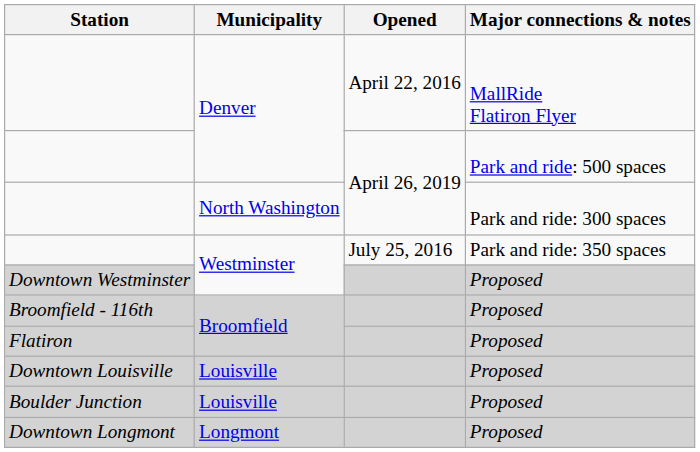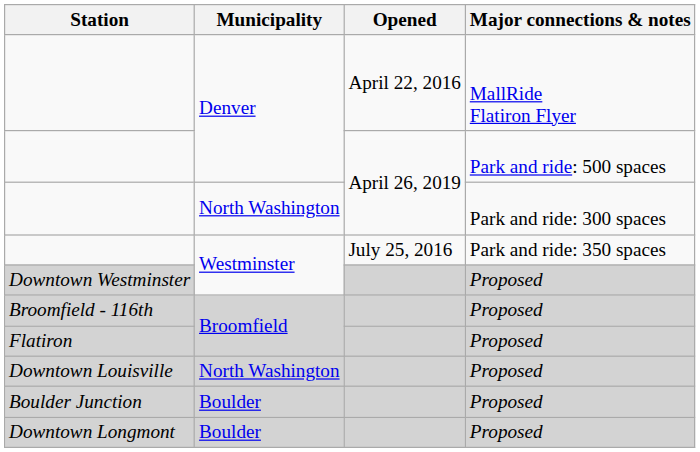Downtown Louisville | Municipality: Louisville -> North Washington
Boulder Junction | Municipality: Louisville -> Boulder
Downtown Longmont | Municipality: Longmont -> Boulder
